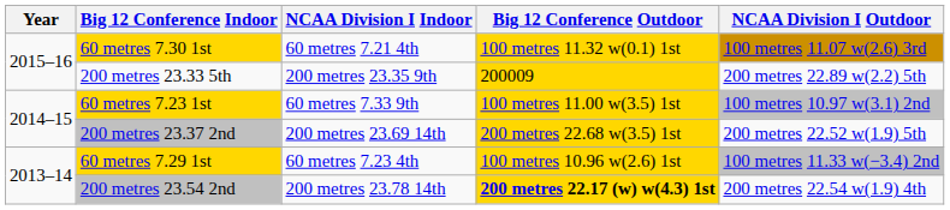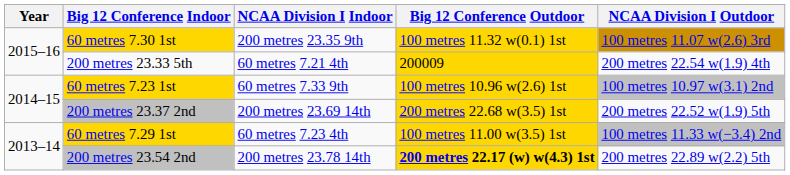60 metres 7.30 1st | NCAA Division I Indoor: 60 metres 7.21 4th -> 200 metres 23.35 9th
200 metres 23.33 5th | NCAA Division I Indoor: 200 metres 23.35 9th -> 60 metres 7.21 4th
200 metres 23.33 5th | NCAA Division I Outdoor: 200 metres 22.89 w(2.2) 5th -> 200 metres 22.54 w(1.9) 4th
60 metres 7.23 1st | Big 12 Conference Outdoor: 100 metres 11.00 w(3.5) 1st -> 100 metres 10.96 w(2.6) 1st
60 metres 7.29 1st | Big 12 Conference Outdoor: 100 metres 10.96 w(2.6) 1st -> 100 metres 11.00 w(3.5) 1st
200 metres 23.54 2nd | NCAA Division I Outdoor: 200 metres 22.54 w(1.9) 4th -> 200 metres 22.89 w(2.2) 5th
